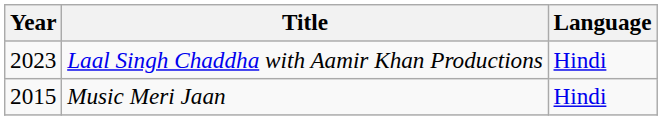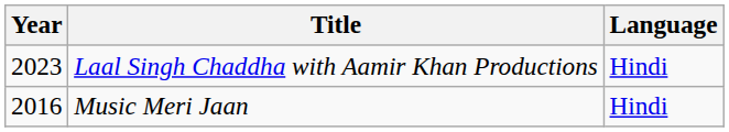Music Meri Jaan | Year: 2015 -> 2016
